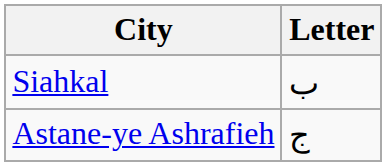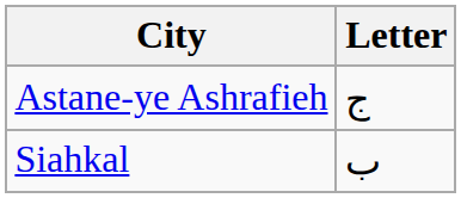rows swapped: Siahkal <-> Astane-ye Ashrafieh
